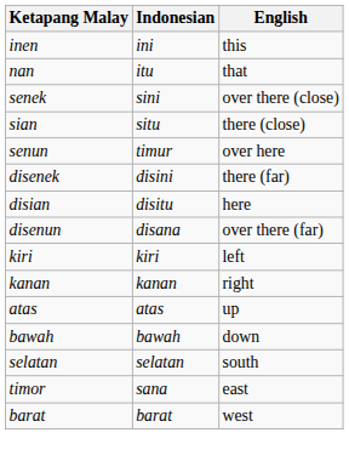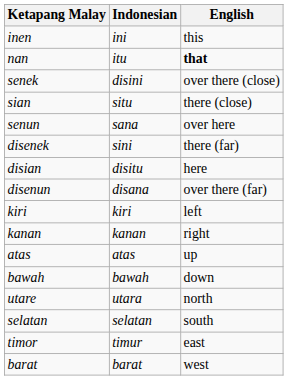nan | English: normal -> bold
senek | Indonesian: sini -> disini
senun | Indonesian: timur -> sana
disenek | Indonesian: disini -> sini
+ row: utare | utara | north
timor | Indonesian: sana -> timur
